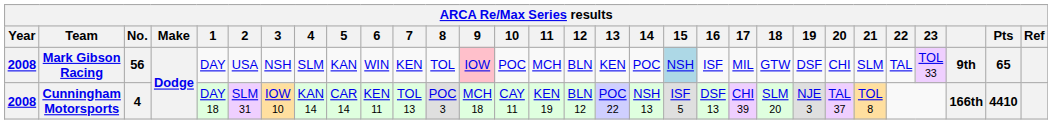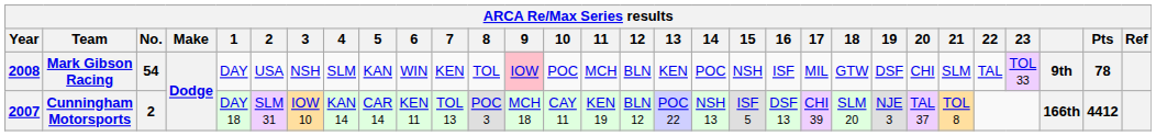Mark Gibson Racing | No.: 56 -> 54
Mark Gibson Racing | 15: lightblue background -> no background
Mark Gibson Racing | Pts: 65 -> 78
Cunningham Motorsports | Year: 2008 -> 2007
Cunningham Motorsports | No.: 4 -> 2
Cunningham Motorsports | Pts: 4410 -> 4412
